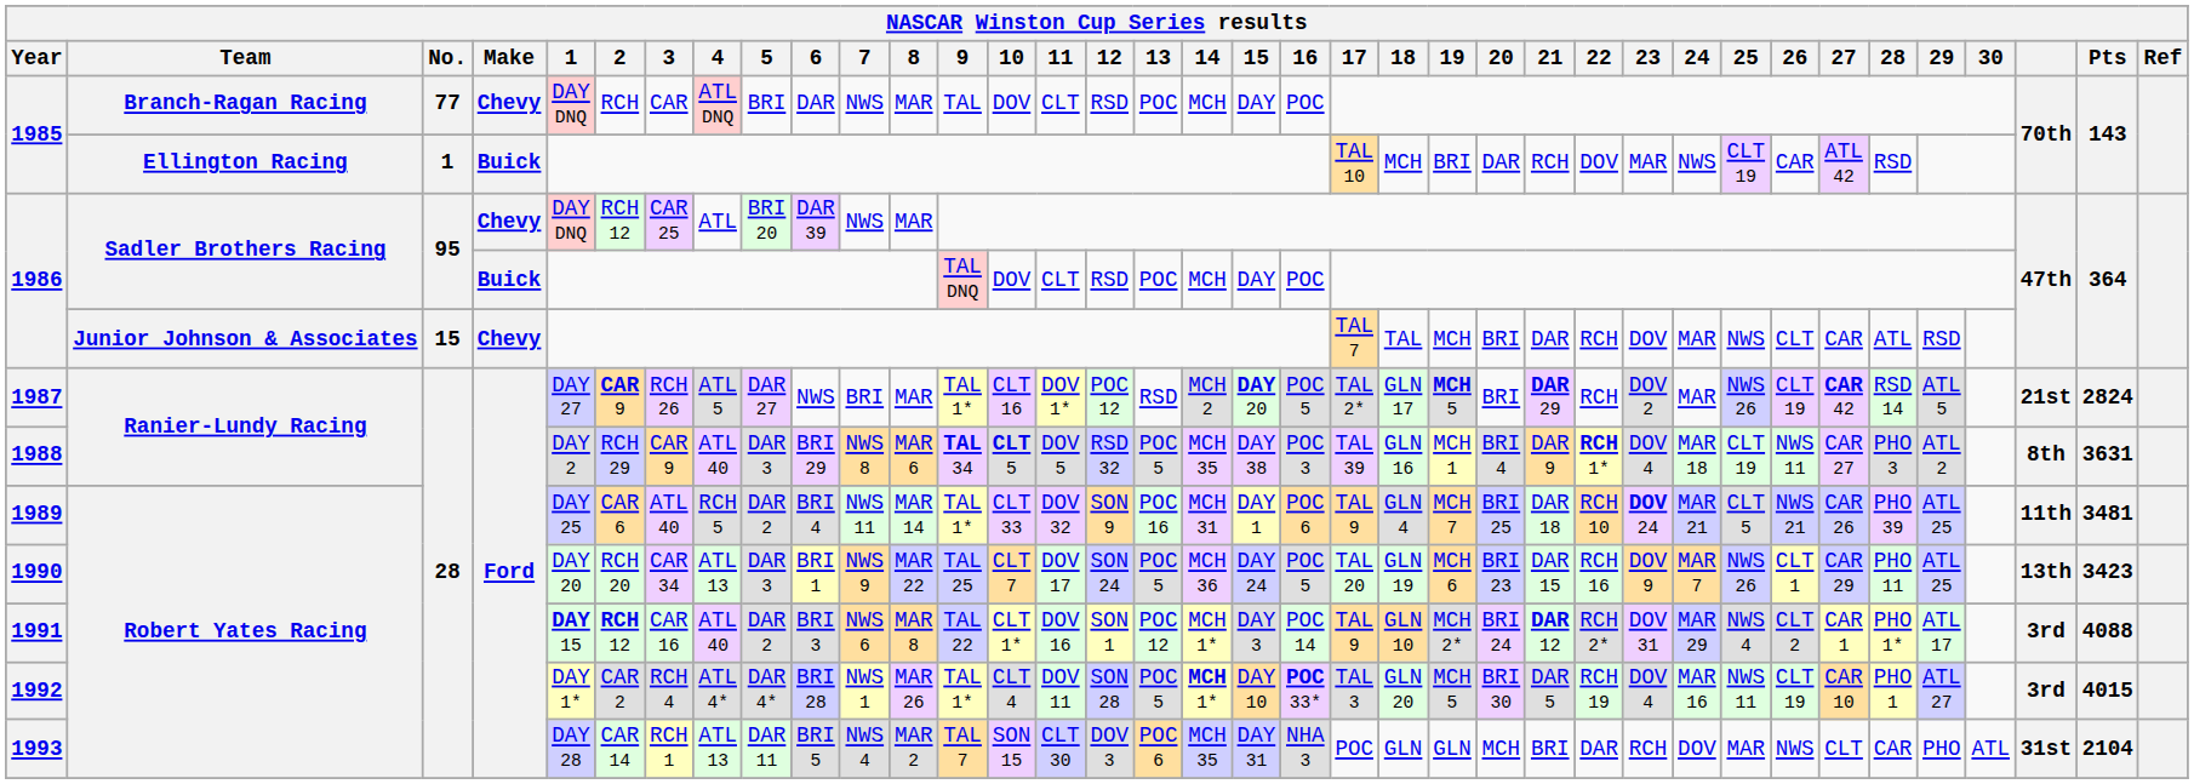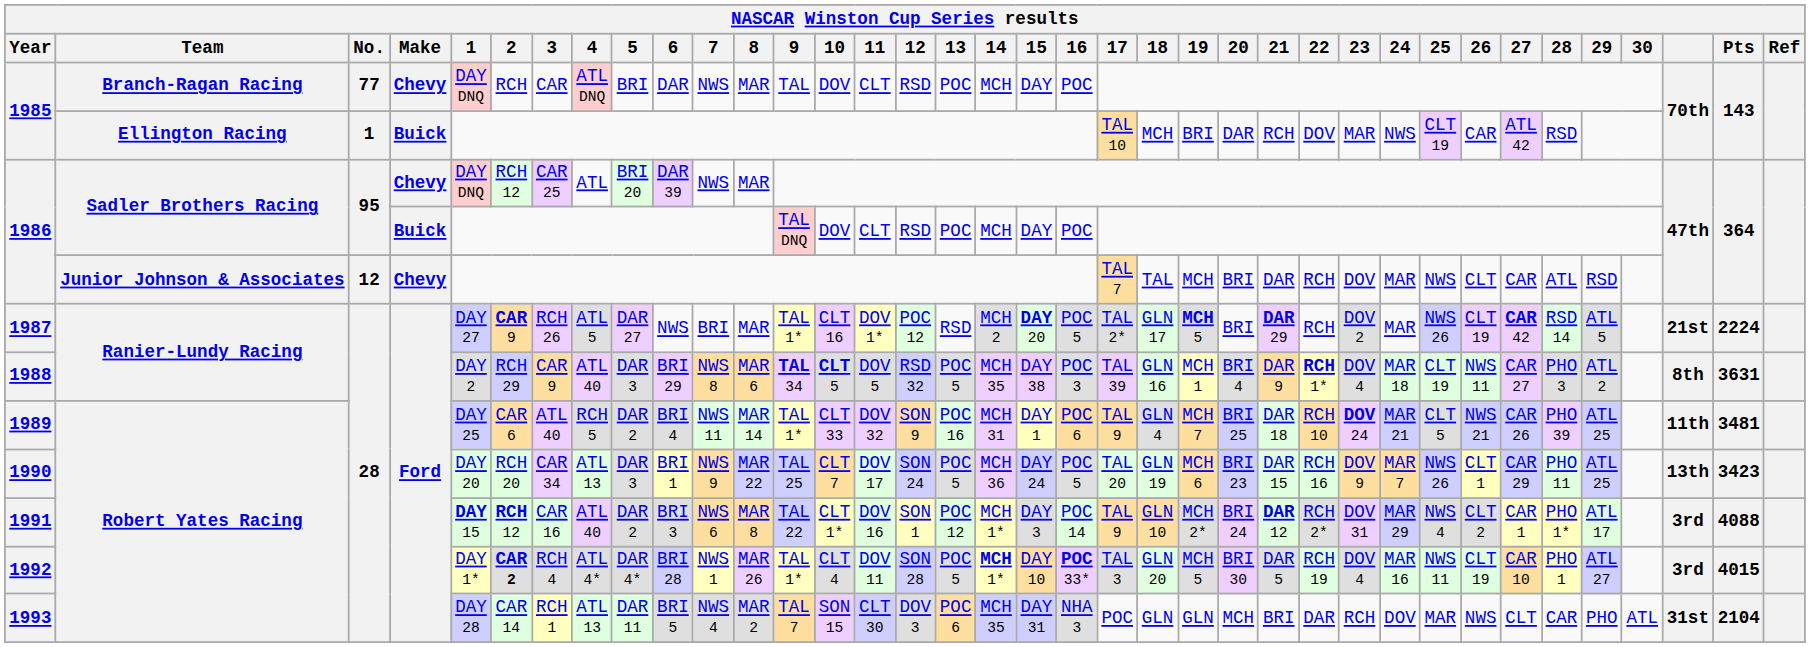1986 / Junior Johnson & Associates | No.: 15 -> 12
1987 | Pts: 2824 -> 2224
1992 | 2: normal -> bold
